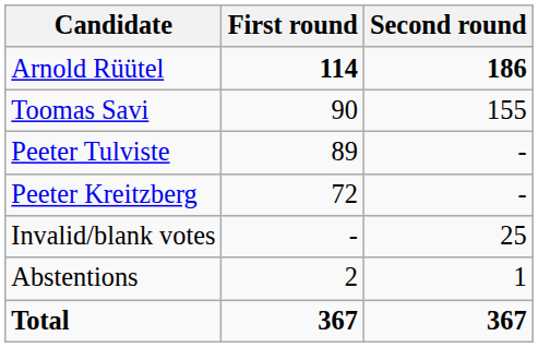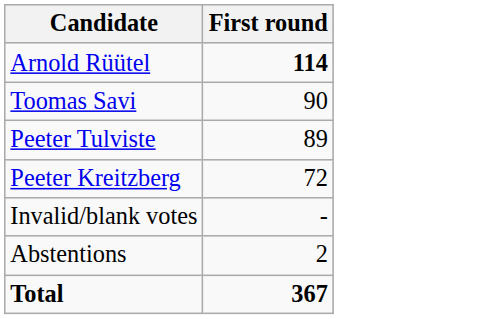- column: Second round | 186 | 155 | - | - | 25 | 1 | 367
